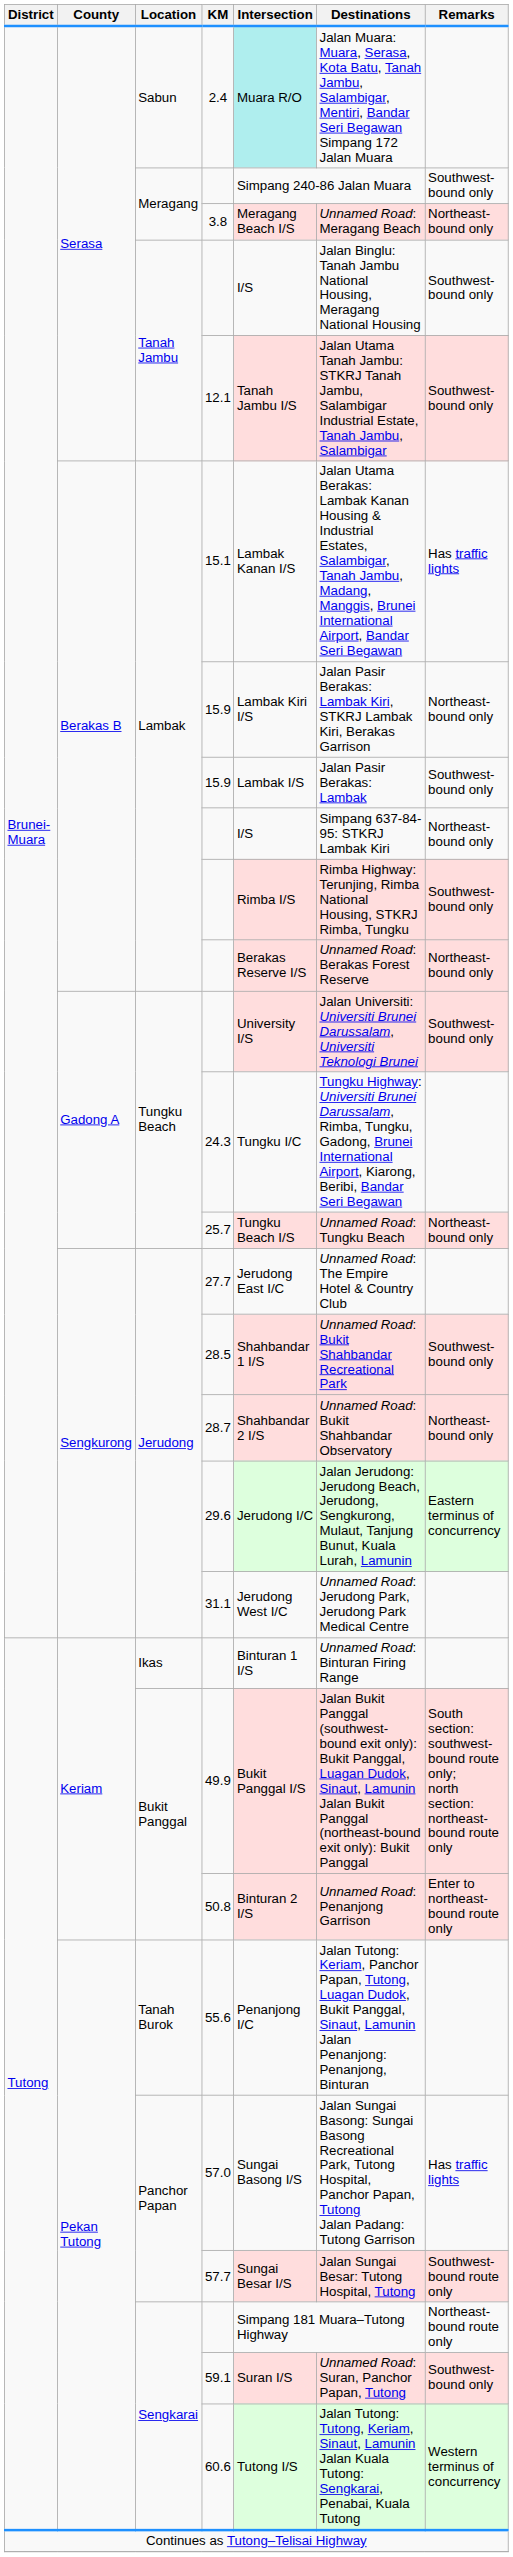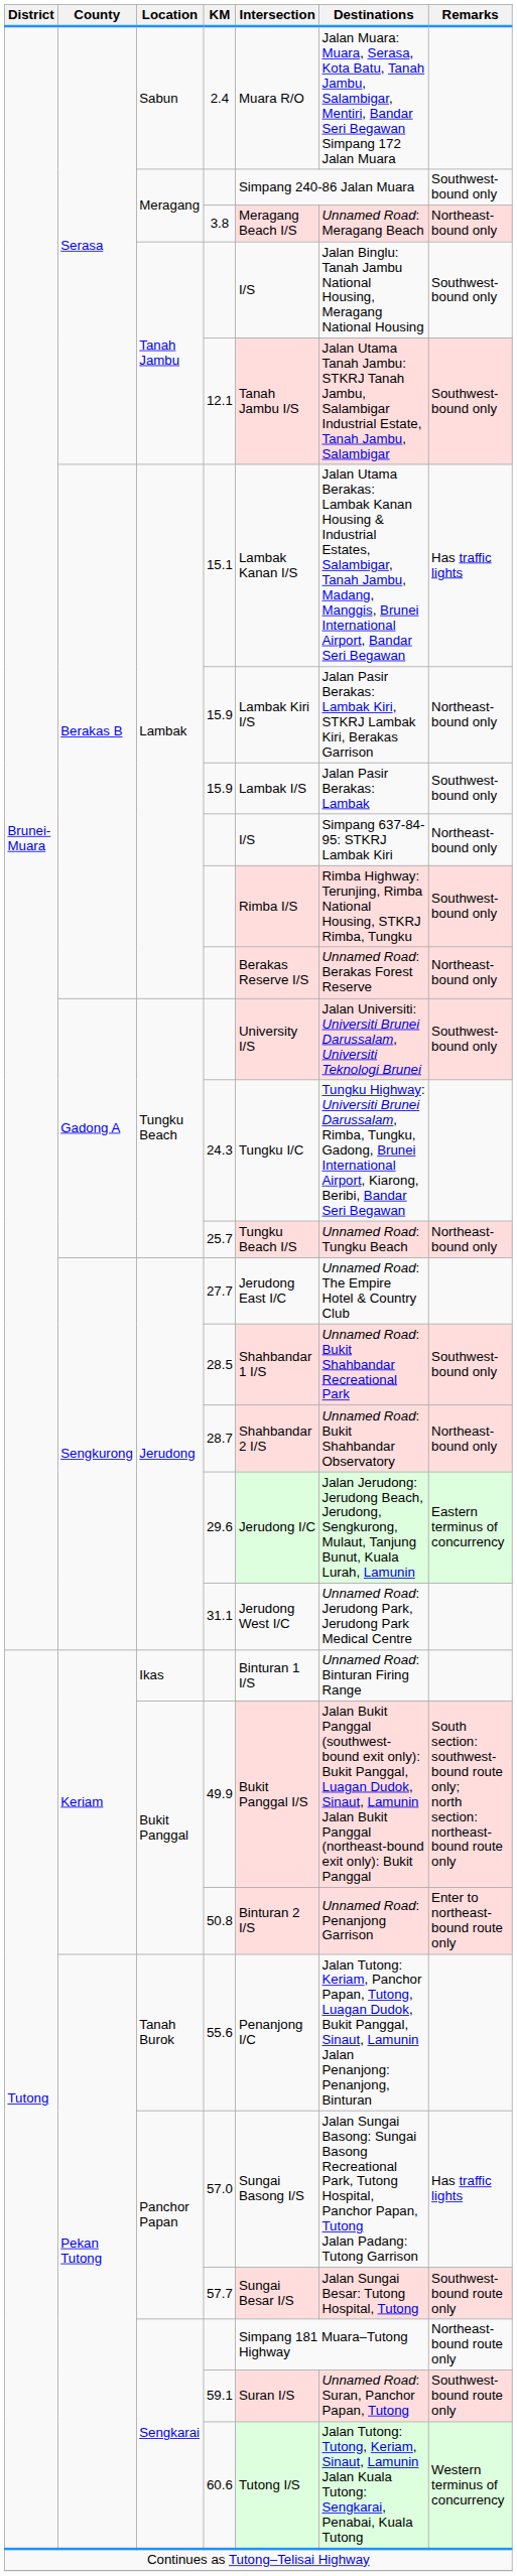2.4 | Intersection: paleturquoise background -> no background
59.1 | Remarks: Southwest-bound only -> Southwest-bound route only
